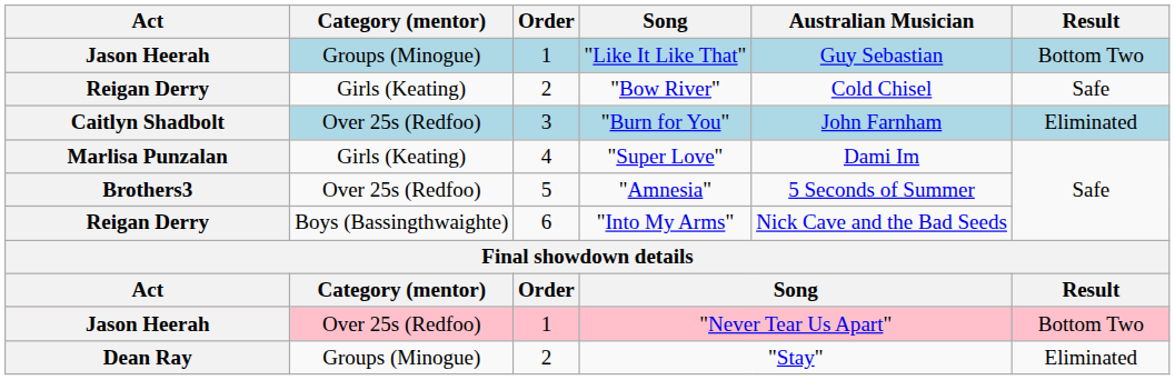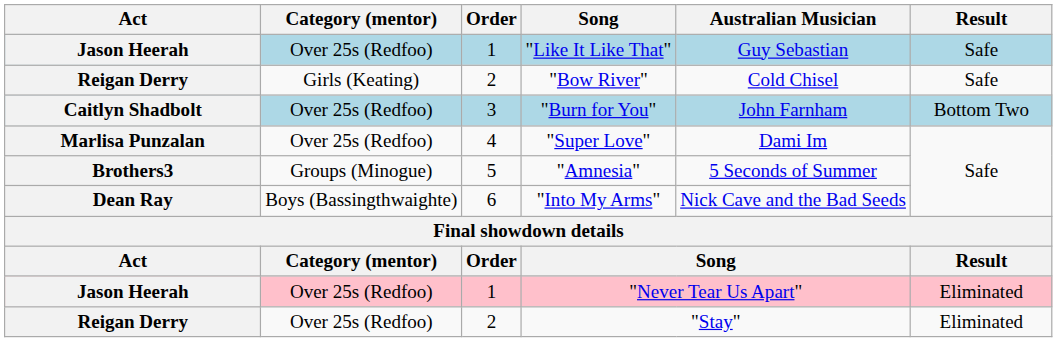"Like It Like That" | Category (mentor): Groups (Minogue) -> Over 25s (Redfoo)
"Like It Like That" | Result: Bottom Two -> Safe
"Burn for You" | Result: Eliminated -> Bottom Two
"Super Love" | Category (mentor): Girls (Keating) -> Over 25s (Redfoo)
"Amnesia" | Category (mentor): Over 25s (Redfoo) -> Groups (Minogue)
"Into My Arms" | Act: Reigan Derry -> Dean Ray
"Never Tear Us Apart" | Result: Bottom Two -> Eliminated
"Stay" | Act: Dean Ray -> Reigan Derry
"Stay" | Category (mentor): Groups (Minogue) -> Over 25s (Redfoo)
